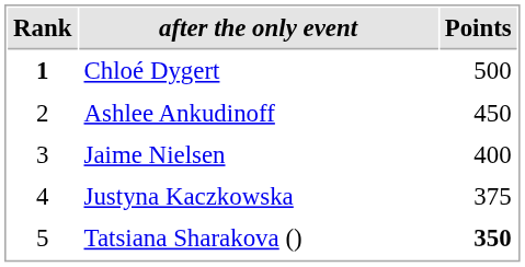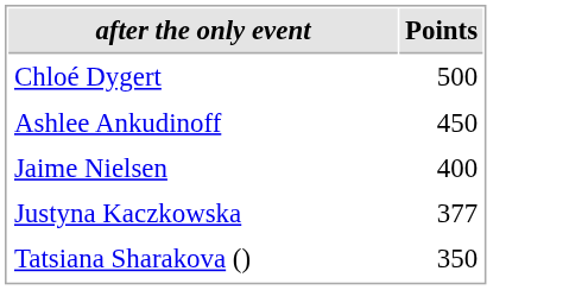- column: Rank | 1 | 2 | 3 | 4 | 5
Justyna Kaczkowska | Points: 375 -> 377
Tatsiana Sharakova () | Points: bold -> normal
